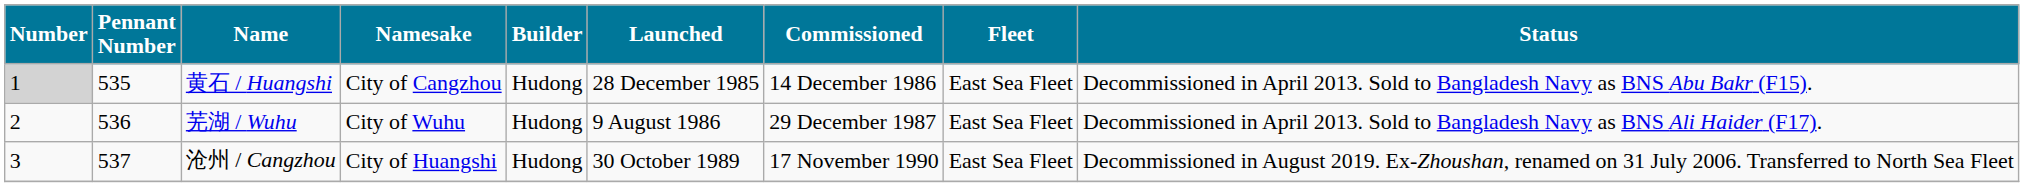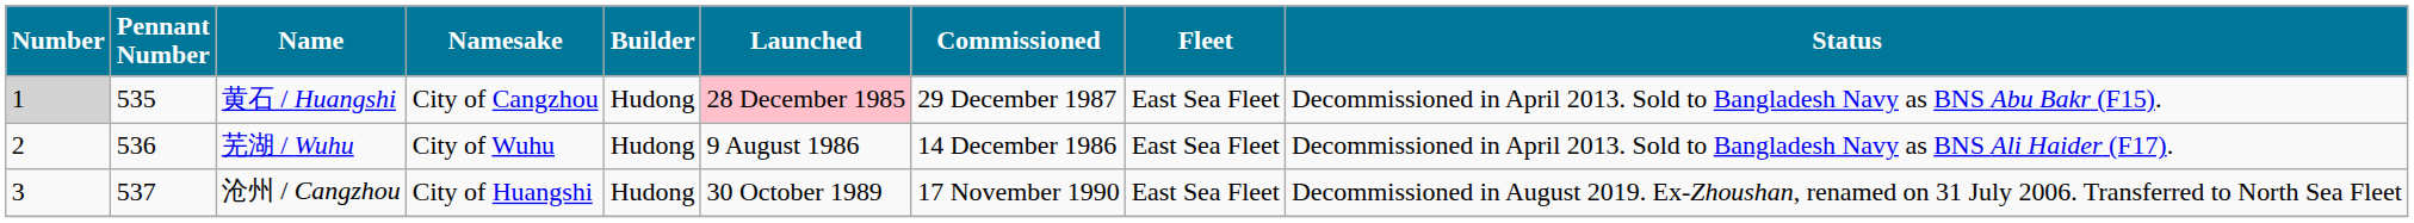黄石 / Huangshi | Launched: no background -> pink background
黄石 / Huangshi | Commissioned: 14 December 1986 -> 29 December 1987
芜湖 / Wuhu | Commissioned: 29 December 1987 -> 14 December 1986
